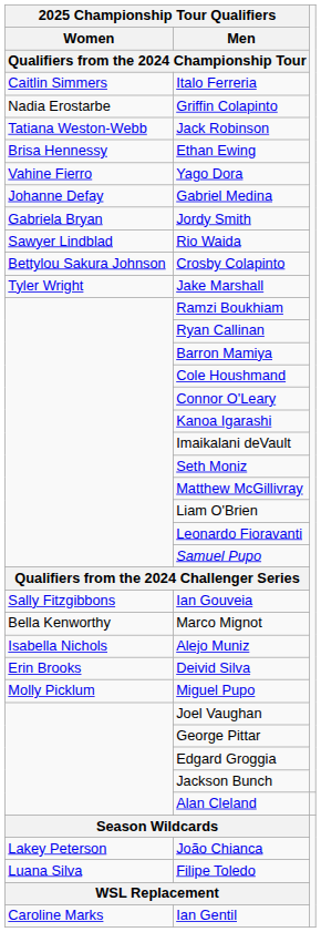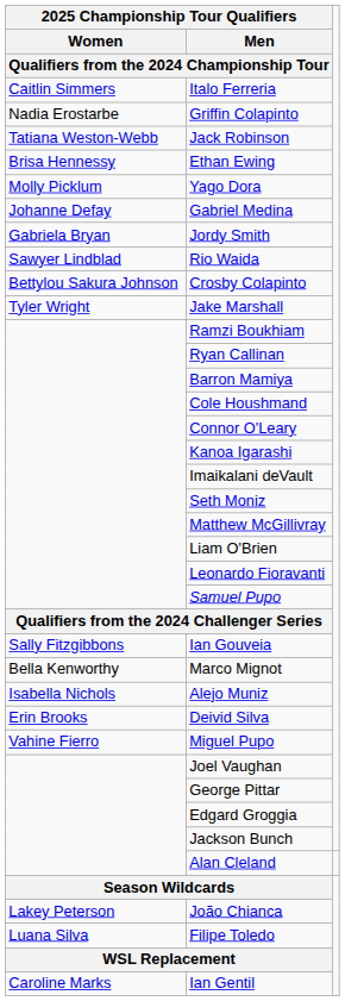Yago Dora | column 1: Vahine Fierro -> Molly Picklum
Miguel Pupo | column 1: Molly Picklum -> Vahine Fierro
